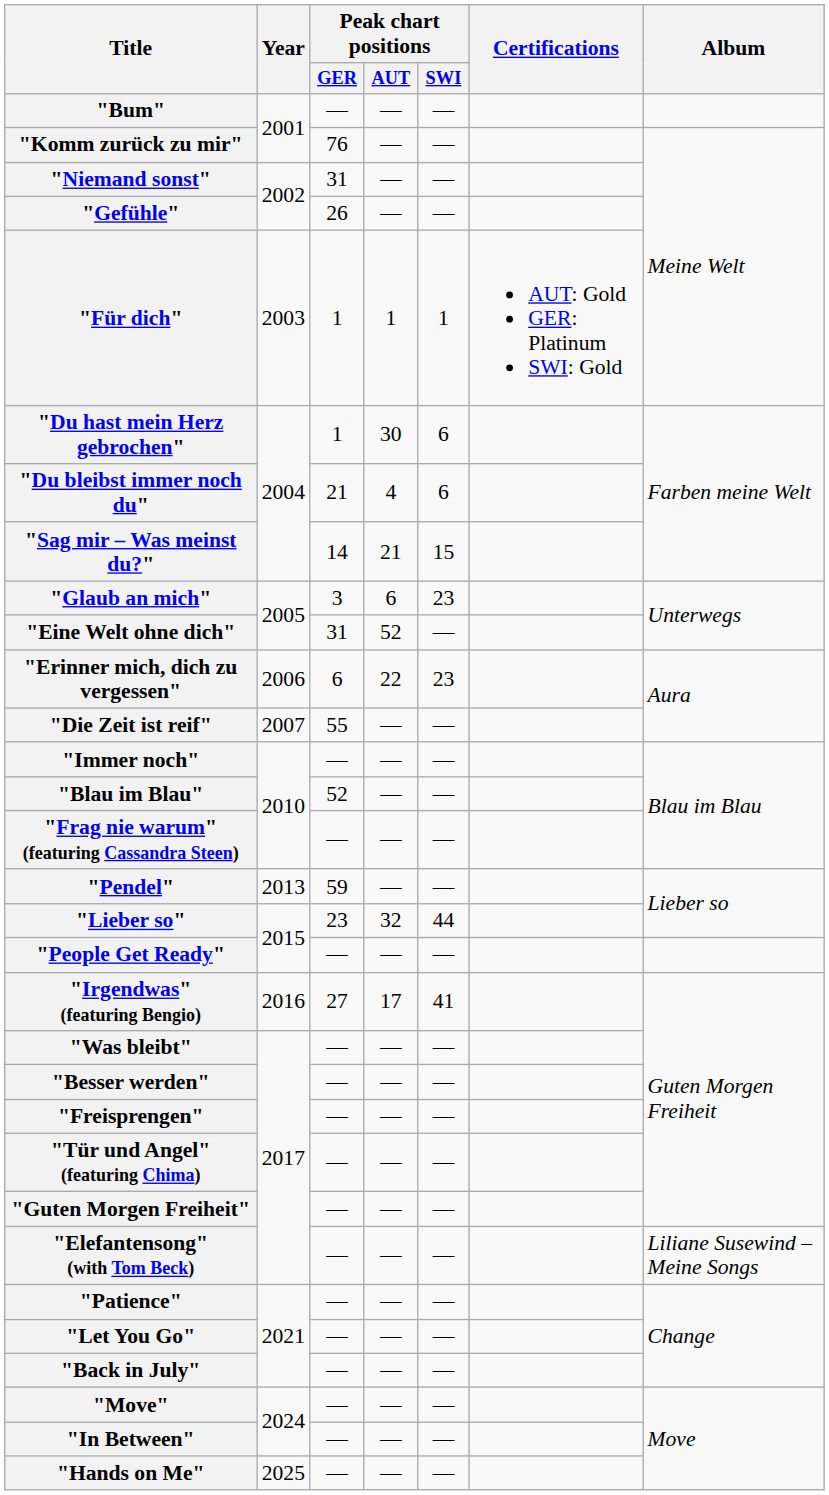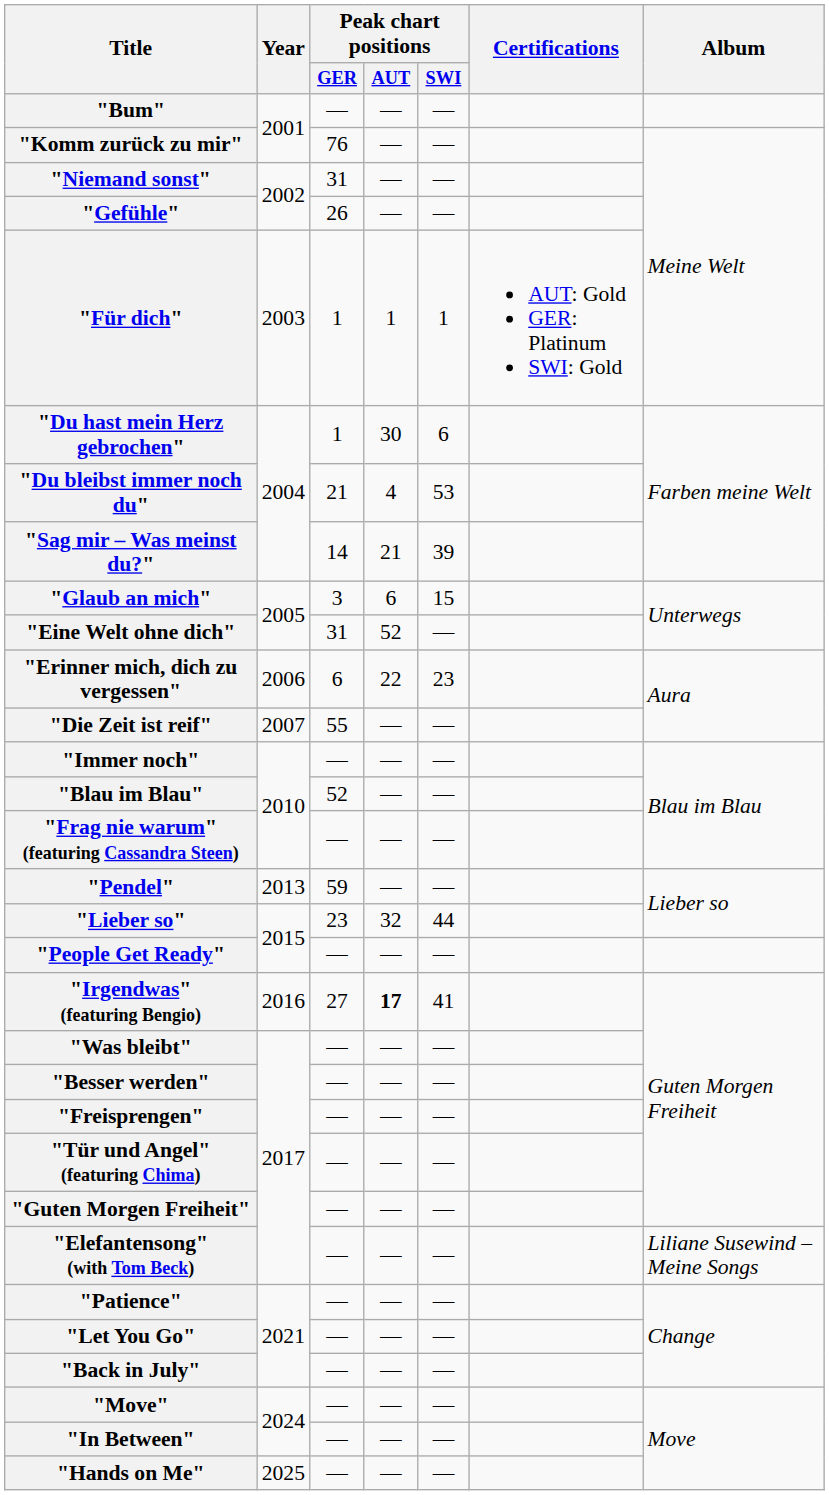"Du bleibst immer noch du" | Peak chart positions / SWI: 6 -> 53
"Sag mir – Was meinst du?" | Peak chart positions / SWI: 15 -> 39
"Glaub an mich" | Peak chart positions / SWI: 23 -> 15
"Irgendwas" (featuring Bengio) | Peak chart positions / AUT: normal -> bold
